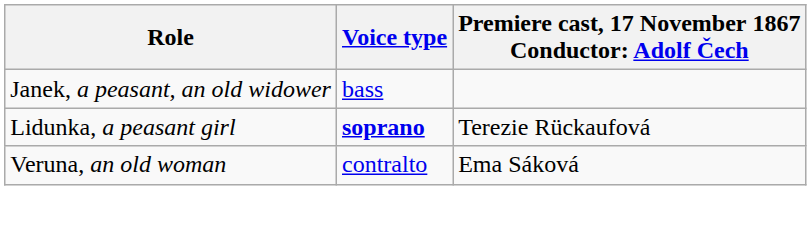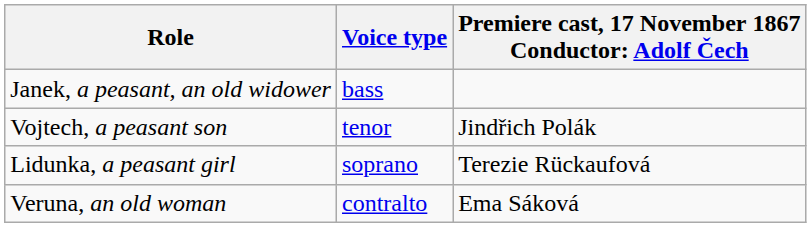+ row: Vojtech, a peasant son | tenor | Jindřich Polák
Lidunka, a peasant girl | Voice type: bold -> normal
